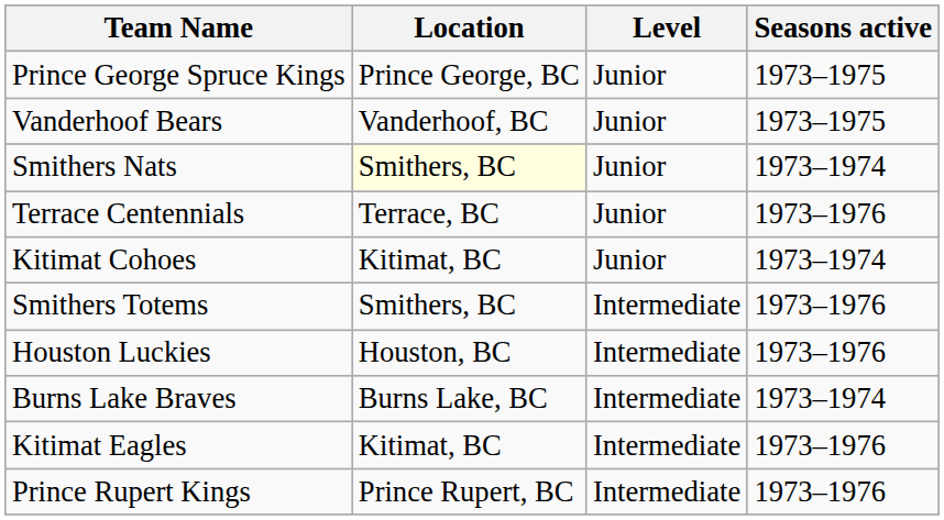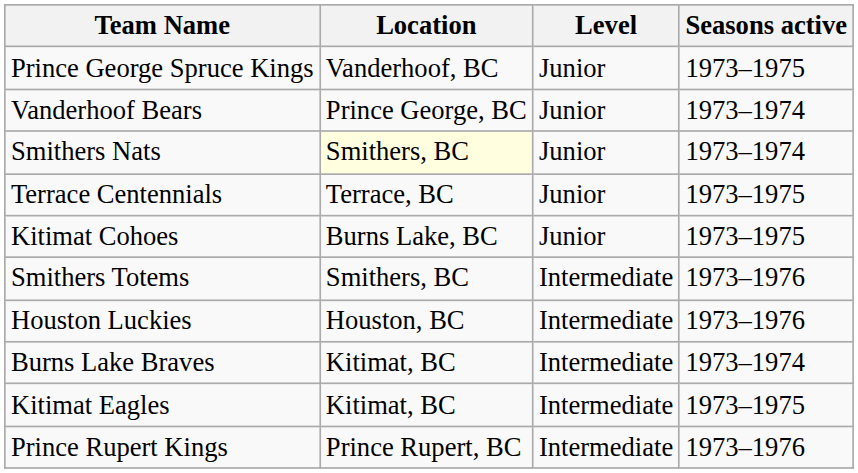Prince George Spruce Kings | Location: Prince George, BC -> Vanderhoof, BC
Vanderhoof Bears | Location: Vanderhoof, BC -> Prince George, BC
Vanderhoof Bears | Seasons active: 1973–1975 -> 1973–1974
Terrace Centennials | Seasons active: 1973–1976 -> 1973–1975
Kitimat Cohoes | Location: Kitimat, BC -> Burns Lake, BC
Kitimat Cohoes | Seasons active: 1973–1974 -> 1973–1975
Burns Lake Braves | Location: Burns Lake, BC -> Kitimat, BC
Kitimat Eagles | Seasons active: 1973–1976 -> 1973–1975
